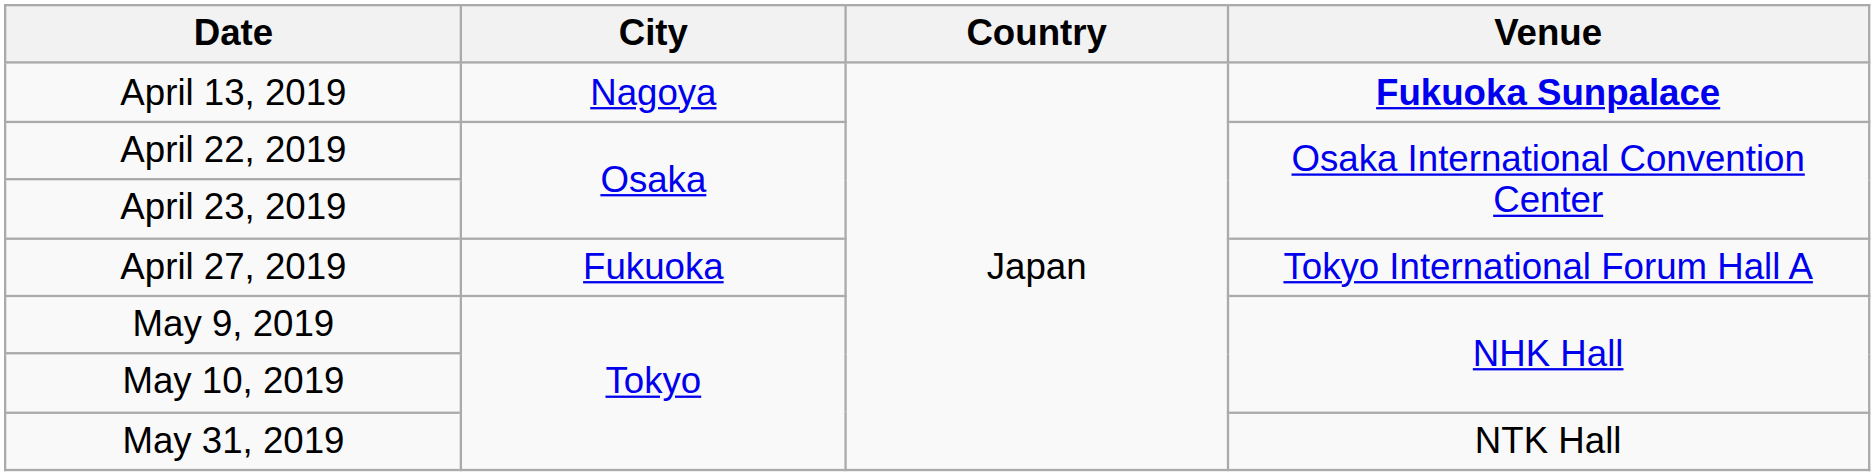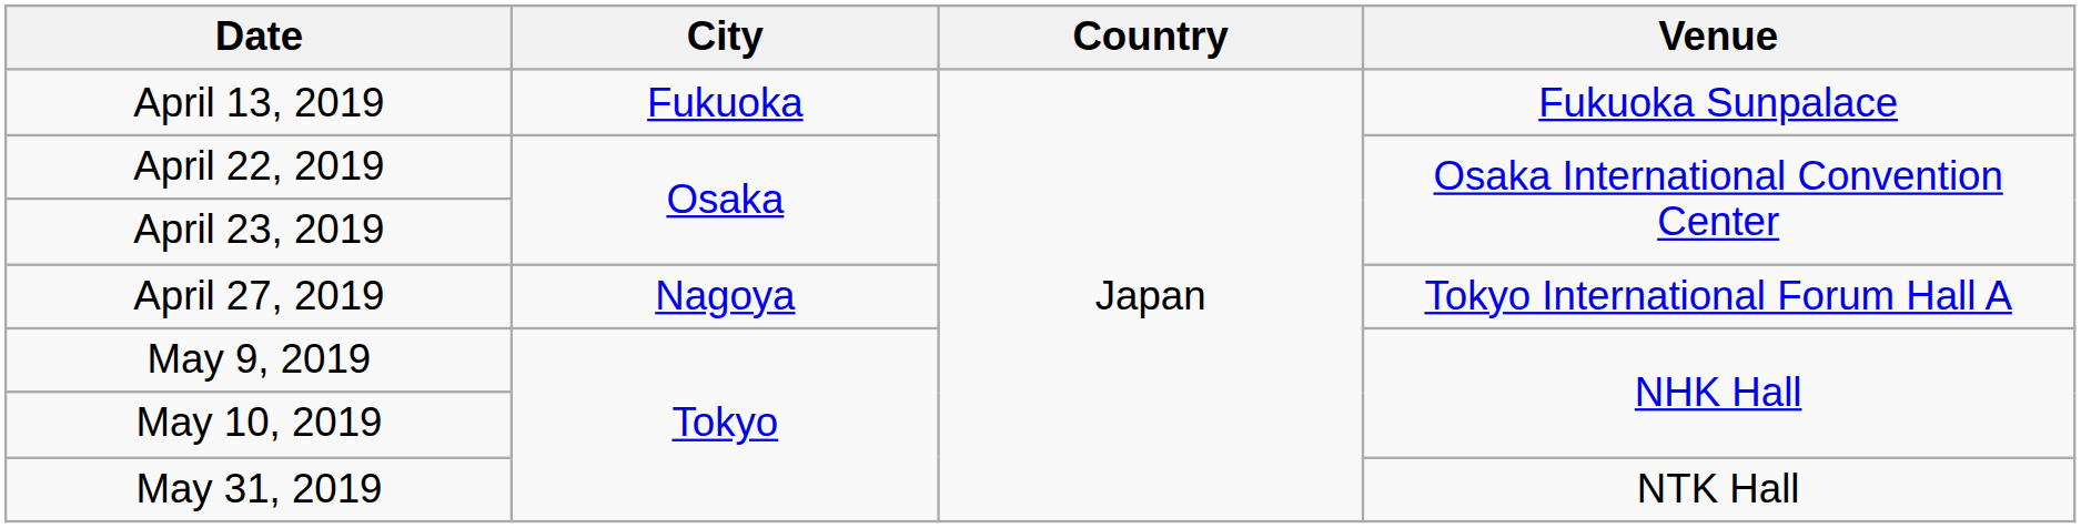April 13, 2019 | City: Nagoya -> Fukuoka
April 13, 2019 | Venue: bold -> normal
April 27, 2019 | City: Fukuoka -> Nagoya
